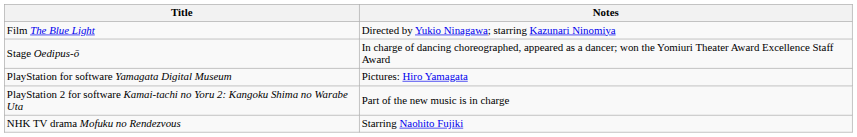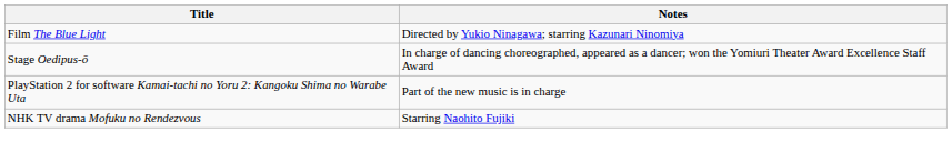- row: PlayStation for software Yamagata Digital Museum | Pictures: Hiro Yamagata
